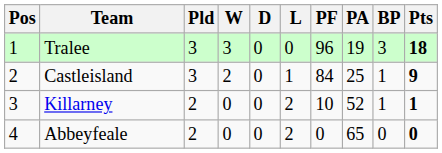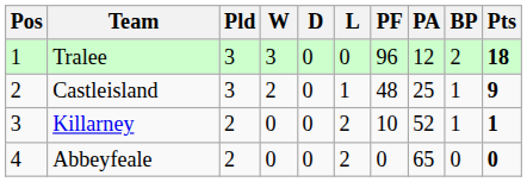Tralee | PA: 19 -> 12
Tralee | BP: 3 -> 2
Castleisland | PF: 84 -> 48
